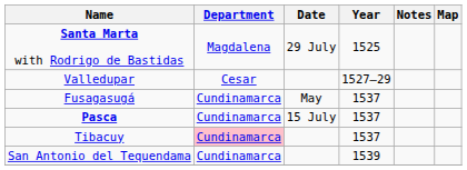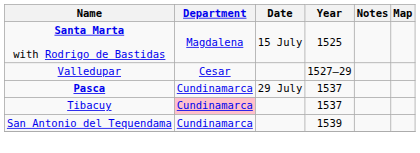Santa Marta with Rodrigo de Bastidas | Date: 29 July -> 15 July
- row: Fusagasugá | Cundinamarca | May | 1537
Pasca | Date: 15 July -> 29 July
